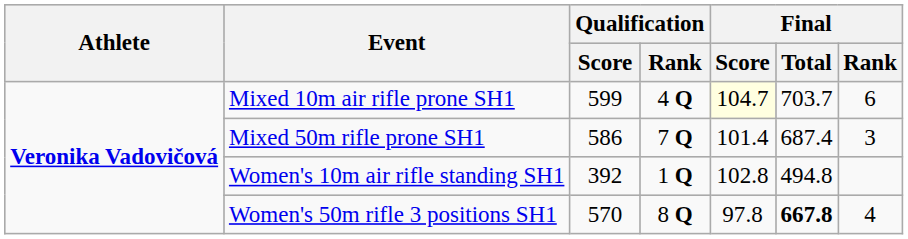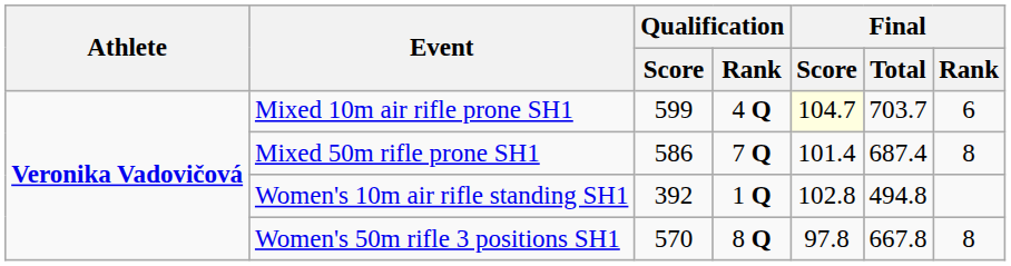Mixed 50m rifle prone SH1 | Final / Rank: 3 -> 8
Women's 50m rifle 3 positions SH1 | Final / Total: bold -> normal
Women's 50m rifle 3 positions SH1 | Final / Rank: 4 -> 8
